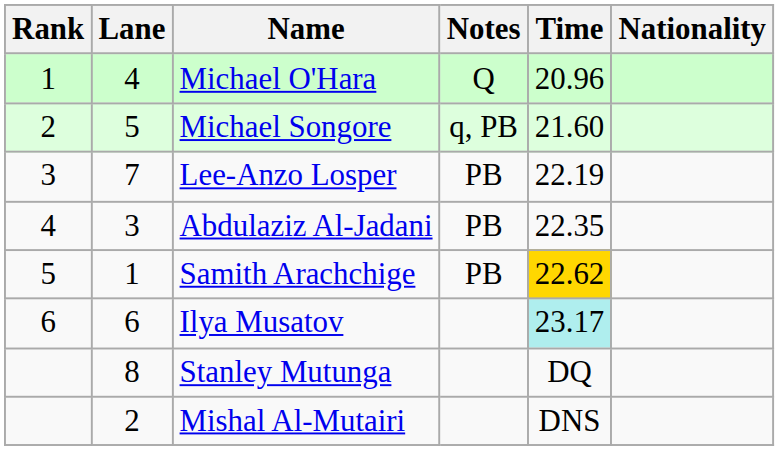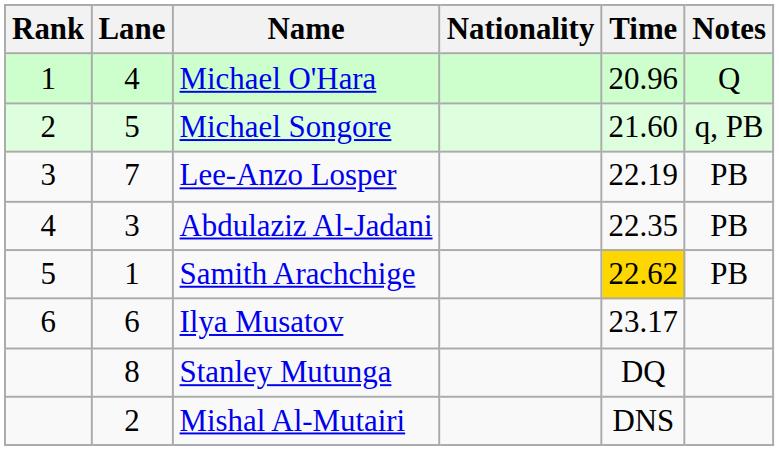columns swapped: Nationality <-> Notes
Ilya Musatov | Time: paleturquoise background -> no background
